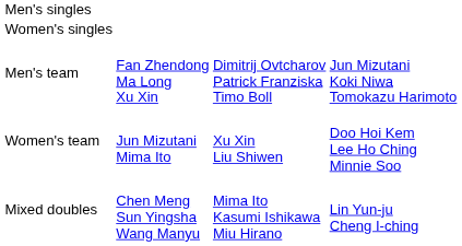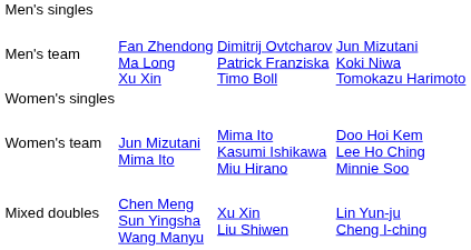rows swapped: Men's team <-> Women's singles
Women's team | column 3: Xu Xin Liu Shiwen -> Mima Ito Kasumi Ishikawa Miu Hirano
Mixed doubles | column 3: Mima Ito Kasumi Ishikawa Miu Hirano -> Xu Xin Liu Shiwen
